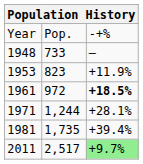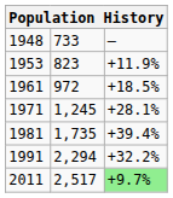- row: Year | Pop. | -+%
1961 | column 3: bold -> normal
1971 | column 2: 1,244 -> 1,245
+ row: 1991 | 2,294 | +32.2%
